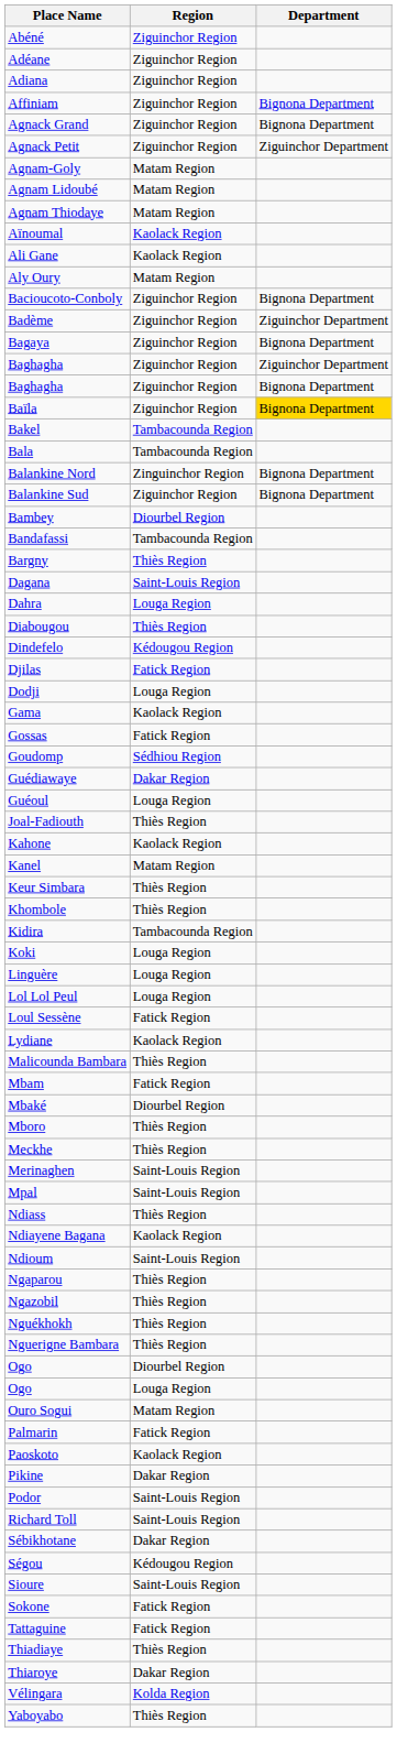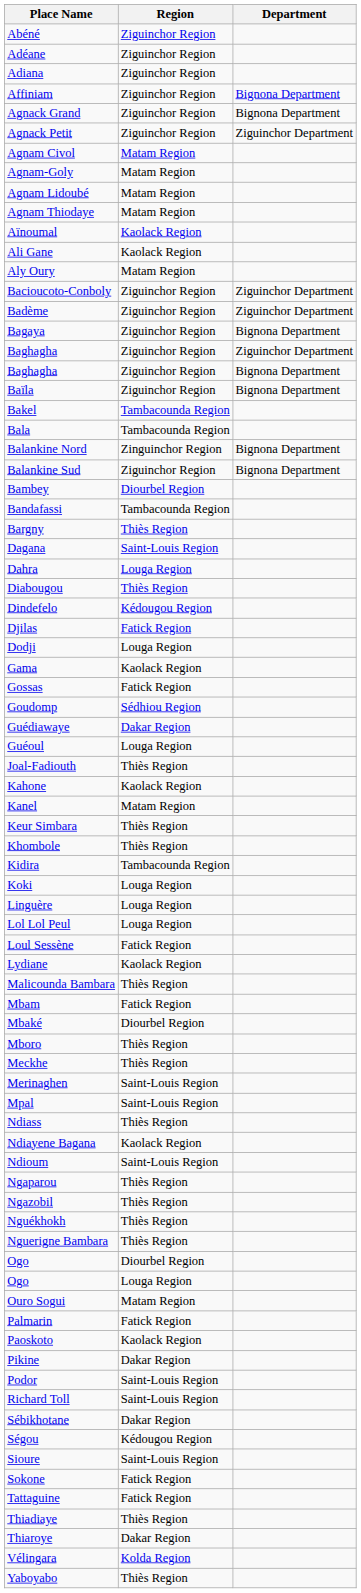+ row: Agnam Civol | Matam Region
Bacioucoto-Conboly | Department: Bignona Department -> Ziguinchor Department
Baïla | Department: gold background -> no background
